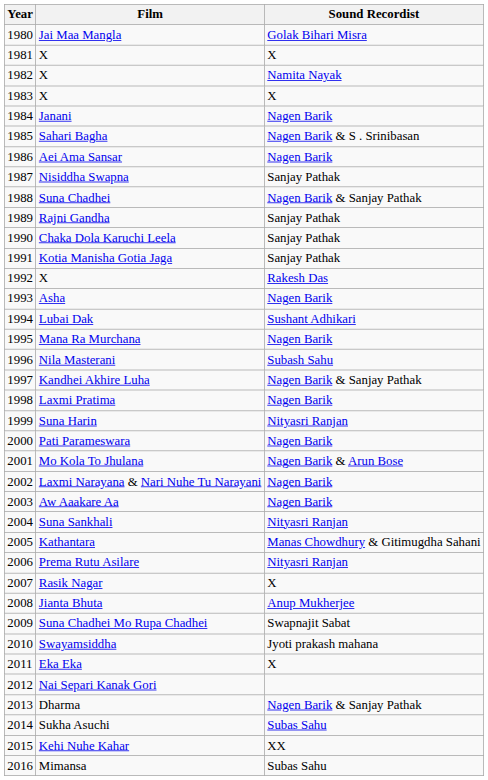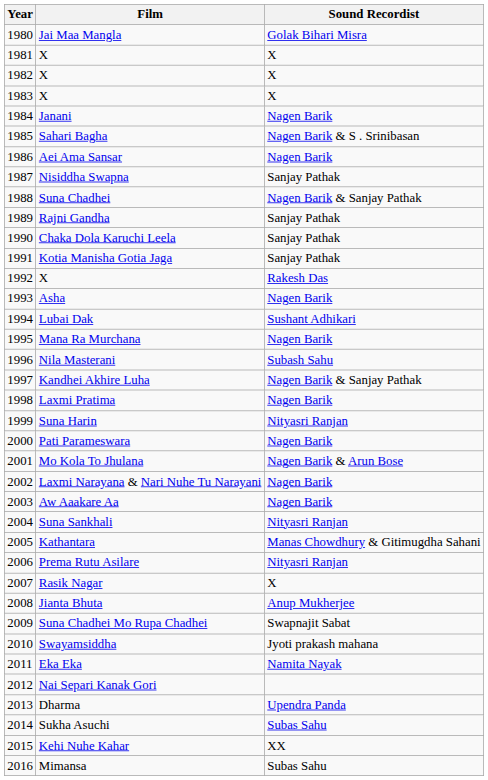1982 / X | Sound Recordist: Namita Nayak -> X
Eka Eka | Sound Recordist: X -> Namita Nayak
Dharma | Sound Recordist: Nagen Barik & Sanjay Pathak -> Upendra Panda
